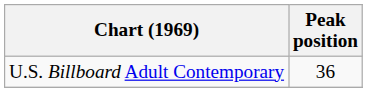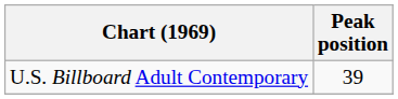U.S. Billboard Adult Contemporary | Peak position: 36 -> 39
